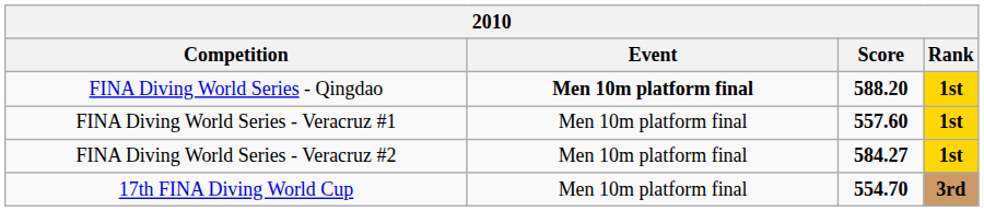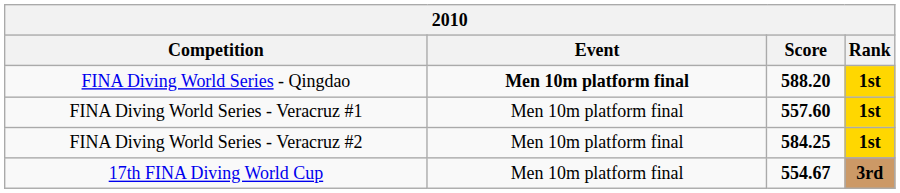FINA Diving World Series - Veracruz #2 | Score: 584.27 -> 584.25
17th FINA Diving World Cup | Score: 554.70 -> 554.67
